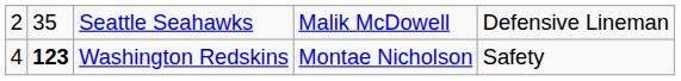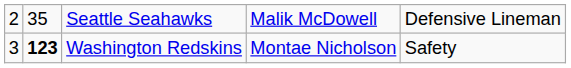Washington Redskins | column 1: 4 -> 3
